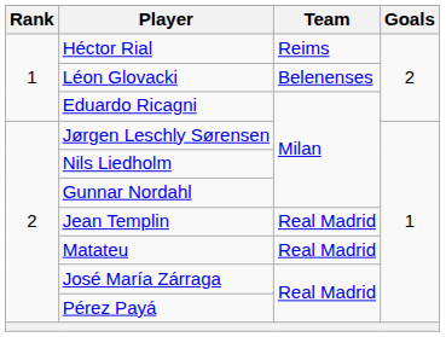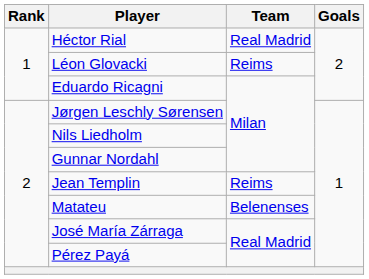Héctor Rial | Team: Reims -> Real Madrid
Léon Glovacki | Team: Belenenses -> Reims
Jean Templin | Team: Real Madrid -> Reims
Matateu | Team: Real Madrid -> Belenenses
